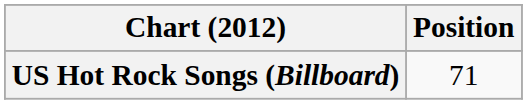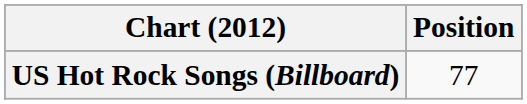US Hot Rock Songs (Billboard) | Position: 71 -> 77
